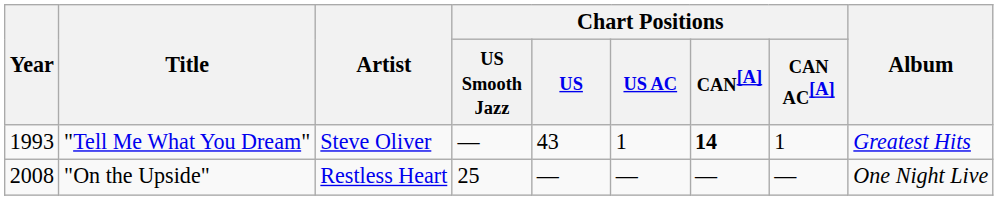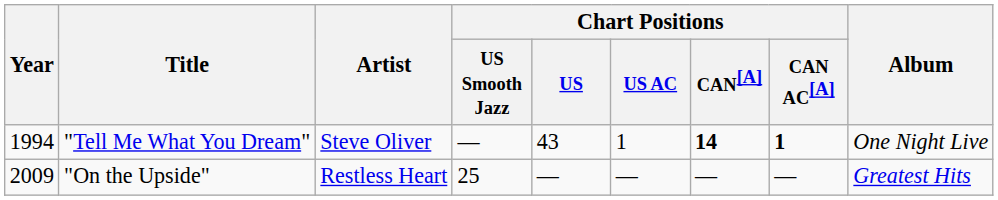"Tell Me What You Dream" | Year: 1993 -> 1994
"Tell Me What You Dream" | Chart Positions / CAN AC[A]: normal -> bold
"Tell Me What You Dream" | Album: Greatest Hits -> One Night Live
"On the Upside" | Year: 2008 -> 2009
"On the Upside" | Album: One Night Live -> Greatest Hits
